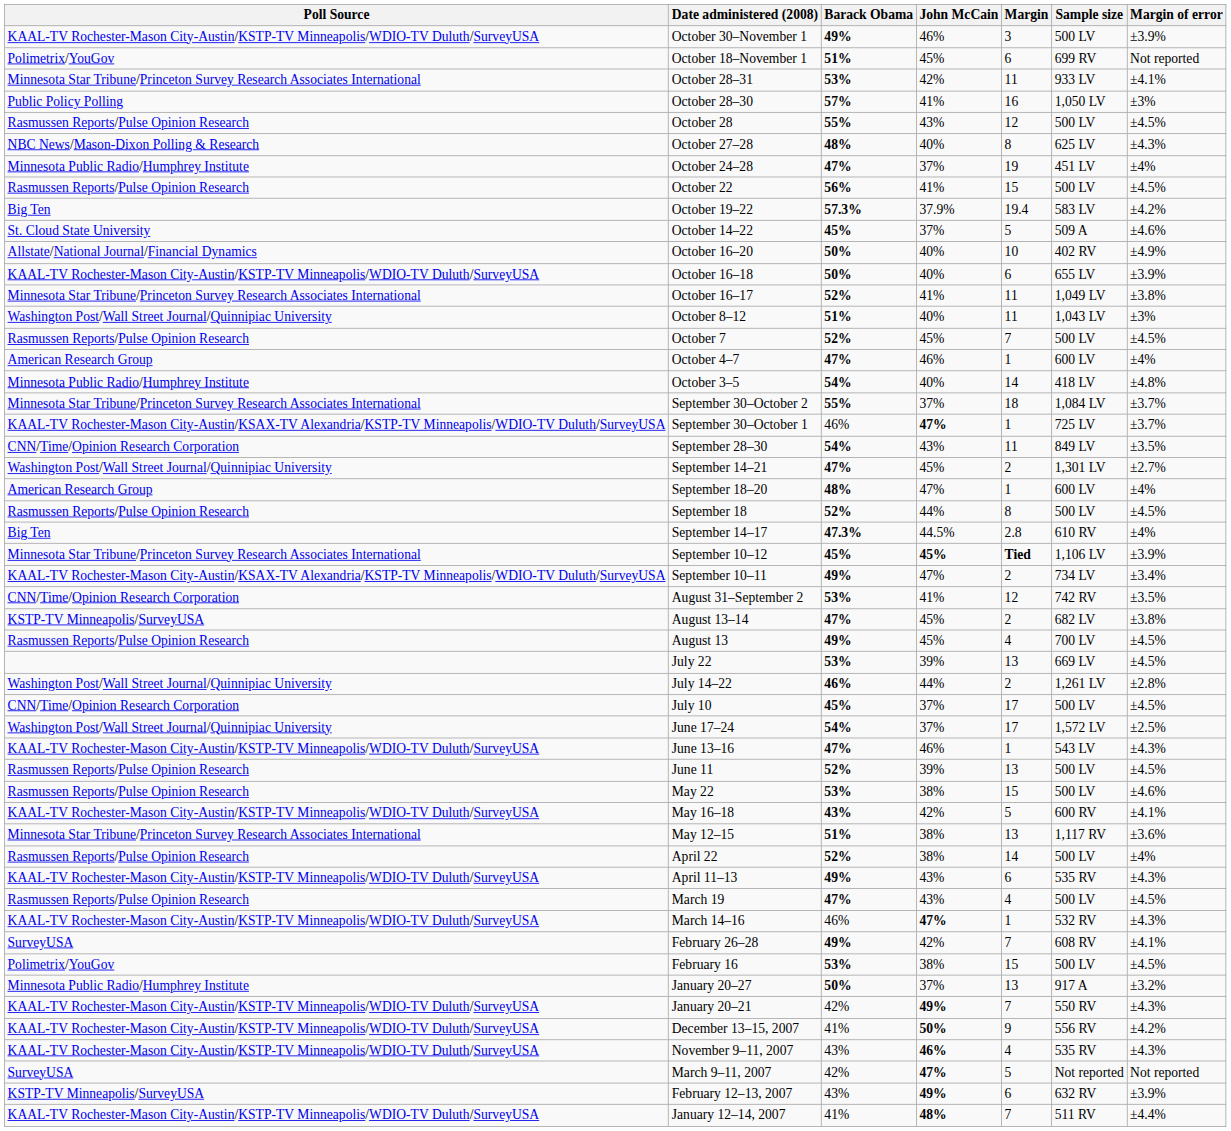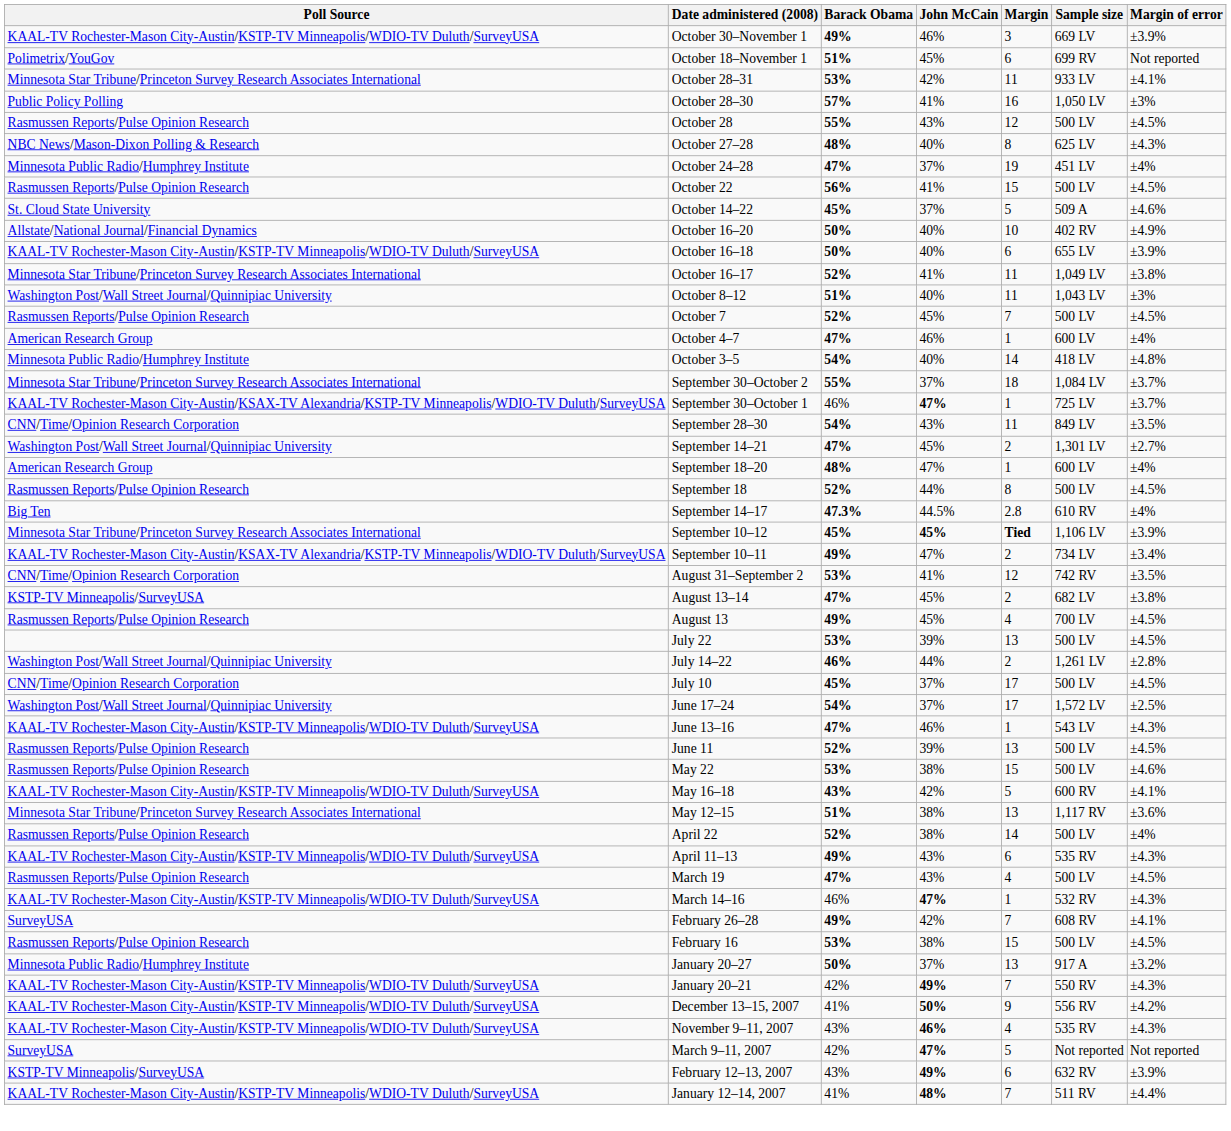October 30–November 1 | Sample size: 500 LV -> 669 LV
- row: Big Ten | October 19–22 | 57.3% | 37.9% | 19.4 | 583 LV | ±4.2%
July 22 | Sample size: 669 LV -> 500 LV
February 16 | Poll Source: Polimetrix/YouGov -> Rasmussen Reports/Pulse Opinion Research
